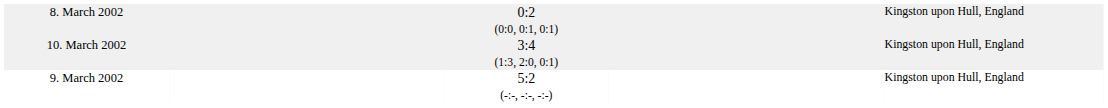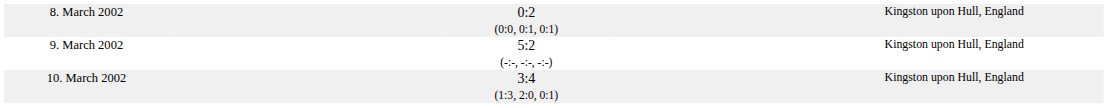rows swapped: 9. March 2002 <-> 10. March 2002
